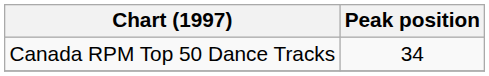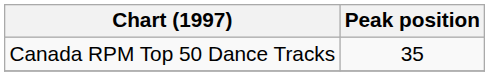Canada RPM Top 50 Dance Tracks | Peak position: 34 -> 35
